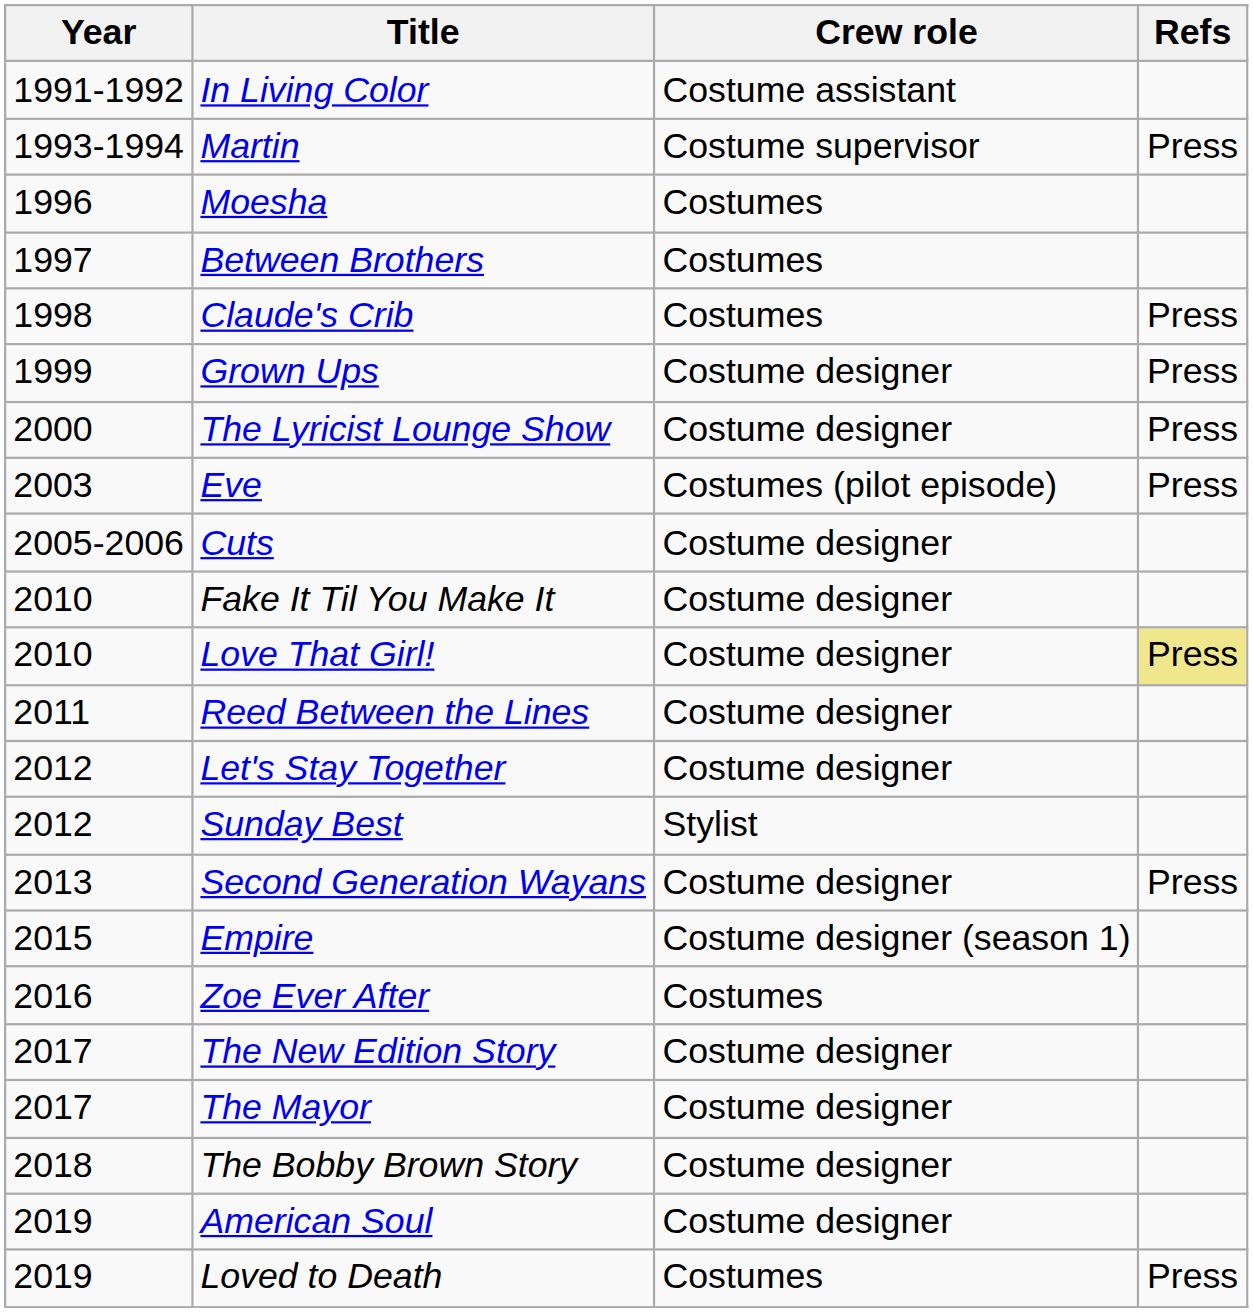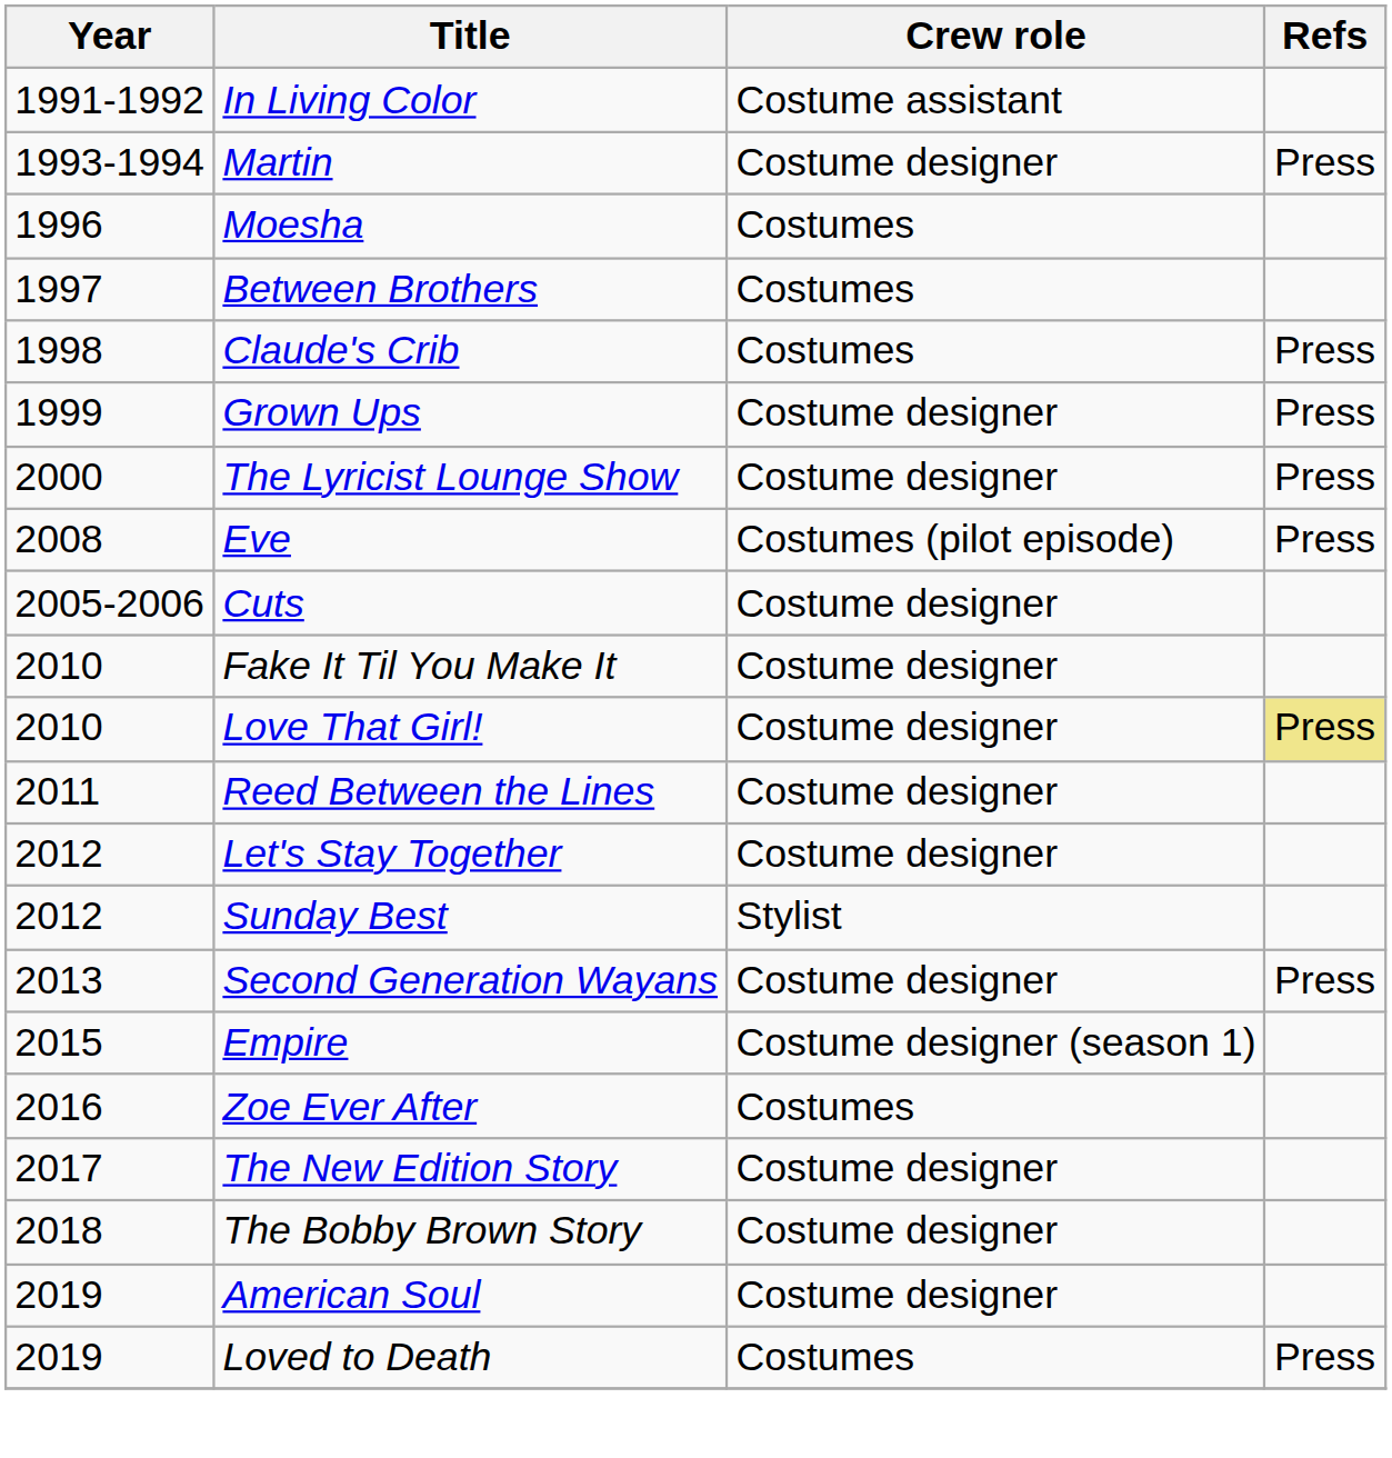Martin | Crew role: Costume supervisor -> Costume designer
Eve | Year: 2003 -> 2008
- row: 2017 | The Mayor | Costume designer
